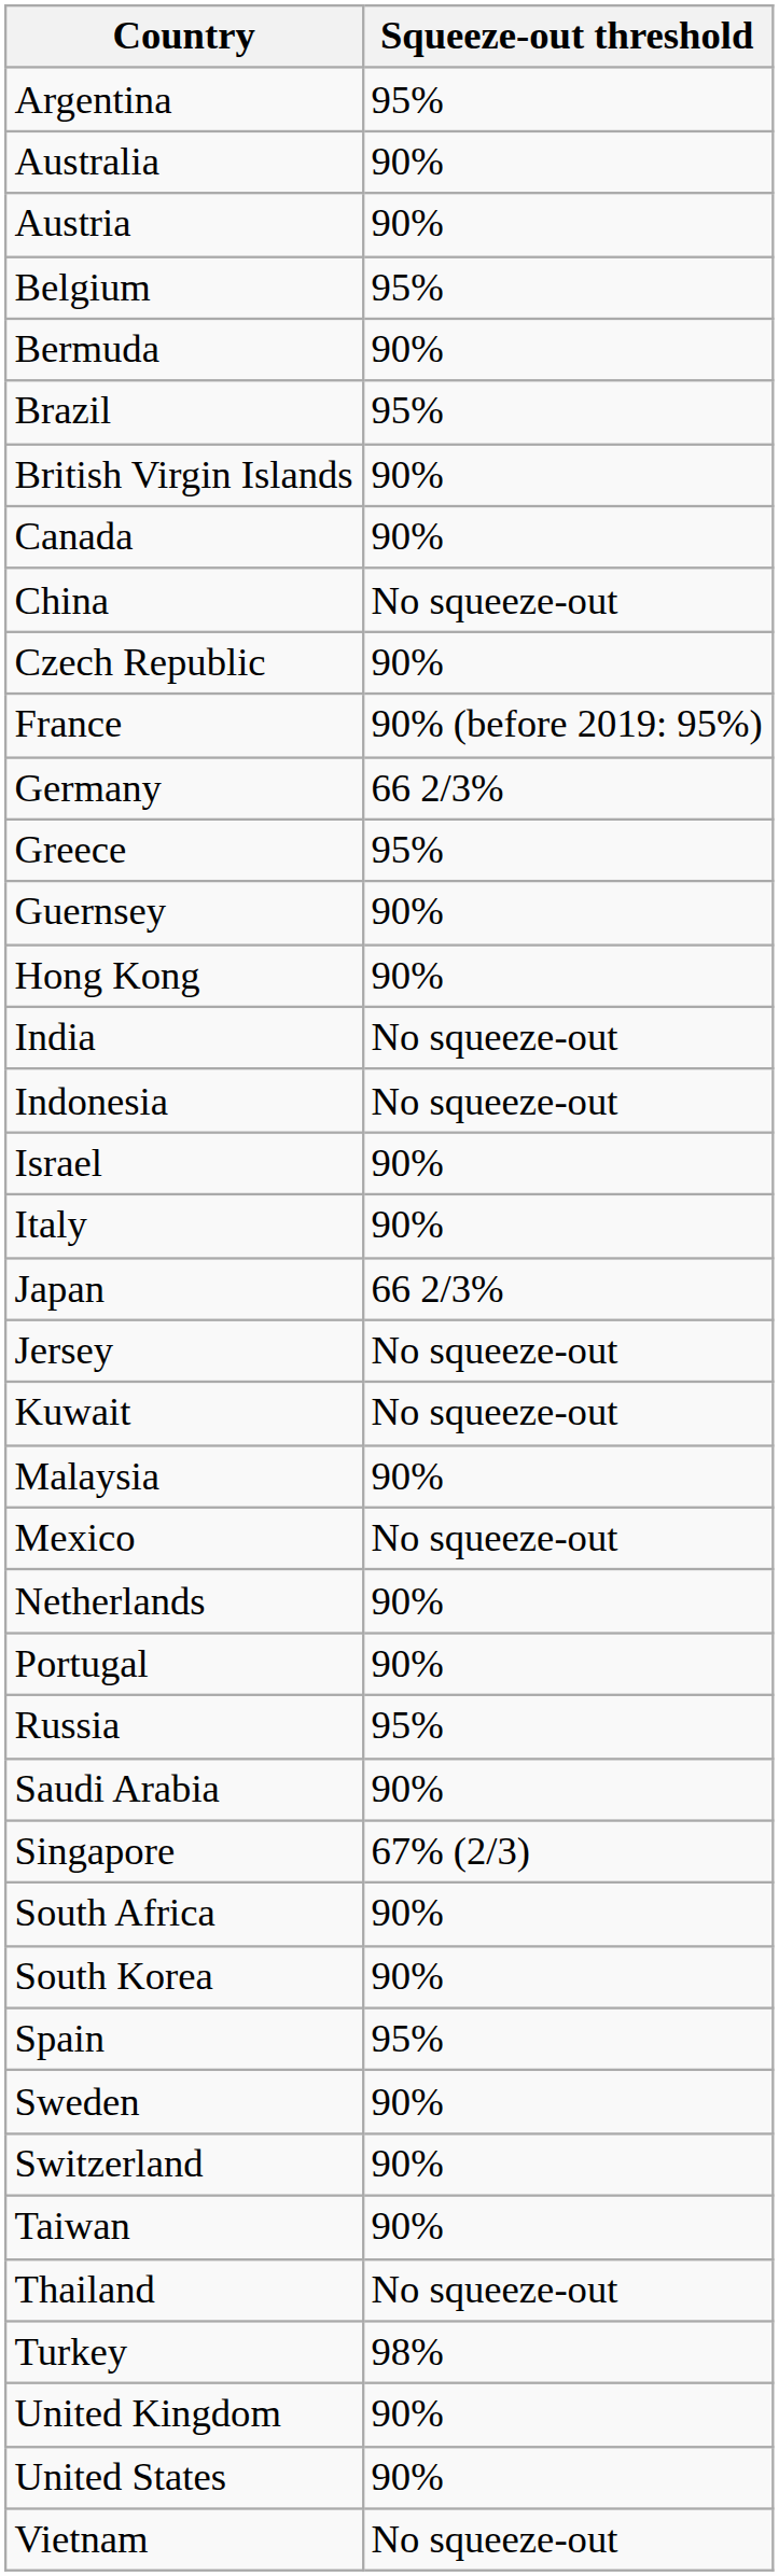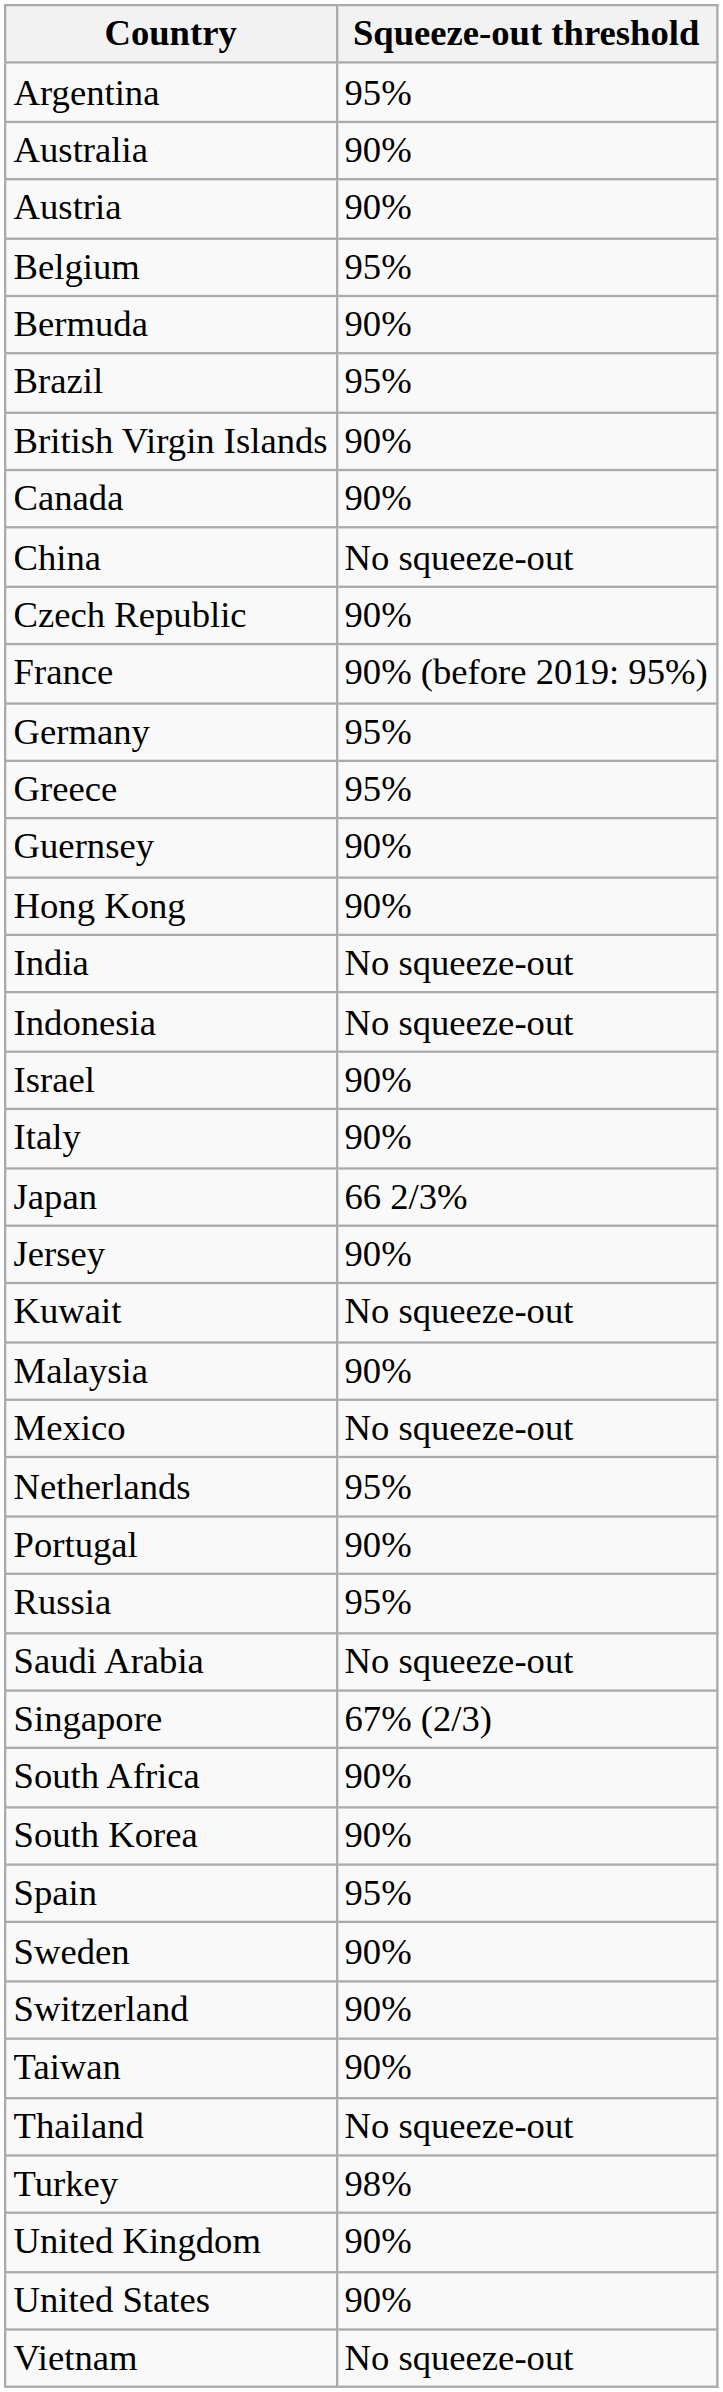Germany | Squeeze-out threshold: 66 2/3% -> 95%
Jersey | Squeeze-out threshold: No squeeze-out -> 90%
Netherlands | Squeeze-out threshold: 90% -> 95%
Saudi Arabia | Squeeze-out threshold: 90% -> No squeeze-out
